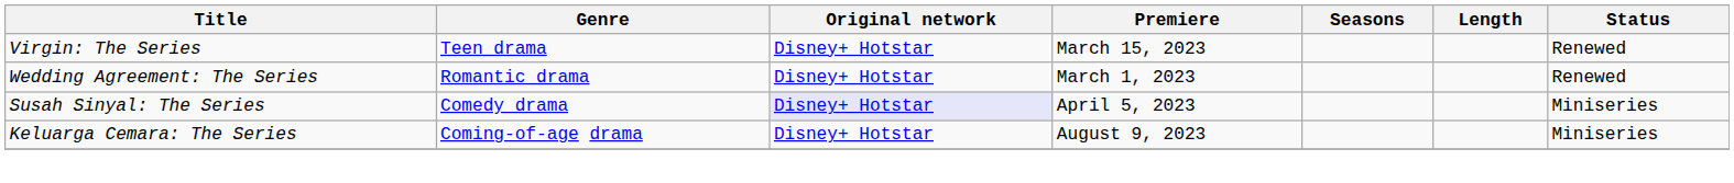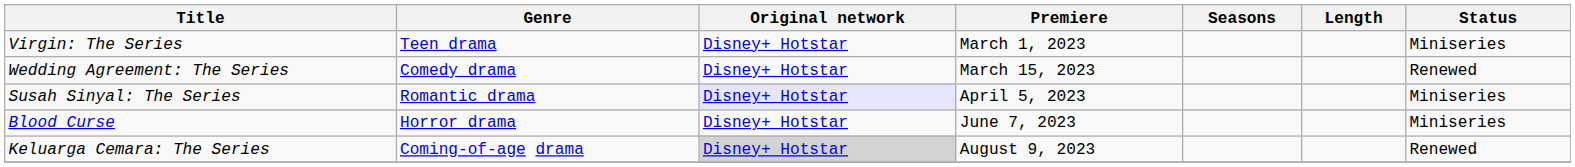Virgin: The Series | Premiere: March 15, 2023 -> March 1, 2023
Virgin: The Series | Status: Renewed -> Miniseries
Wedding Agreement: The Series | Genre: Romantic drama -> Comedy drama
Wedding Agreement: The Series | Premiere: March 1, 2023 -> March 15, 2023
Susah Sinyal: The Series | Genre: Comedy drama -> Romantic drama
+ row: Blood Curse | Horror drama | Disney+ Hotstar | June 7, 2023 | Miniseries
Keluarga Cemara: The Series | Original network: no background -> lightgrey background
Keluarga Cemara: The Series | Status: Miniseries -> Renewed
